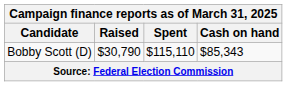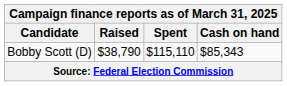Bobby Scott (D) | Raised: $30,790 -> $38,790
